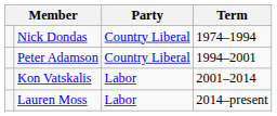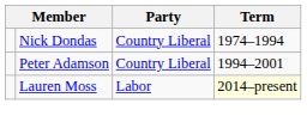- row: Kon Vatskalis | Labor | 2001–2014
Lauren Moss | Term: no background -> lightyellow background
